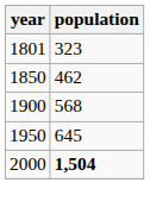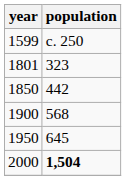+ row: 1599 | c. 250
1850 | population: 462 -> 442
